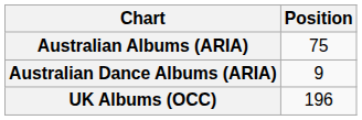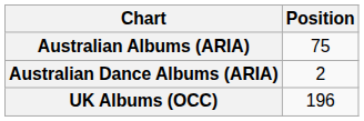Australian Dance Albums (ARIA) | Position: 9 -> 2
